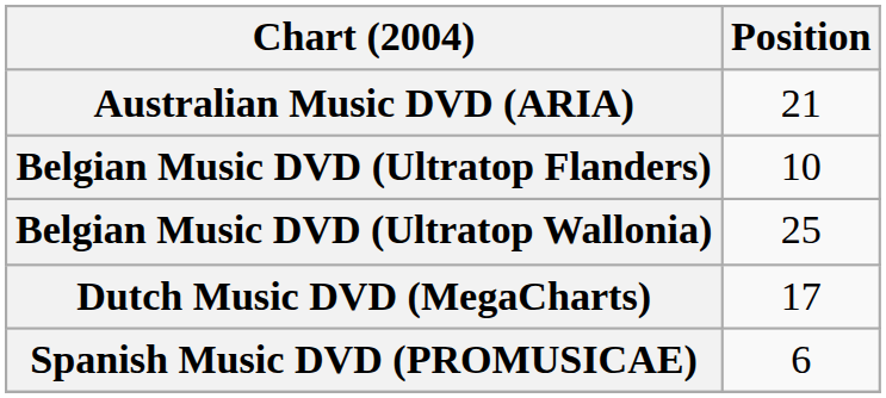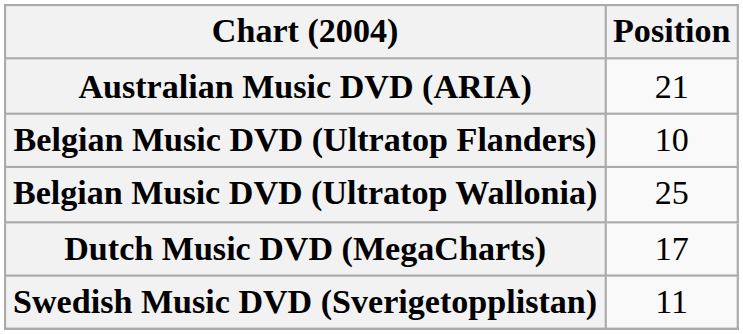- row: Spanish Music DVD (PROMUSICAE) | 6
+ row: Swedish Music DVD (Sverigetopplistan) | 11
